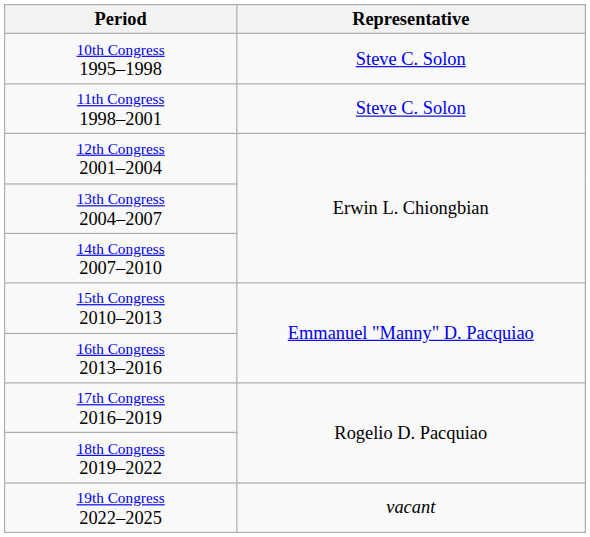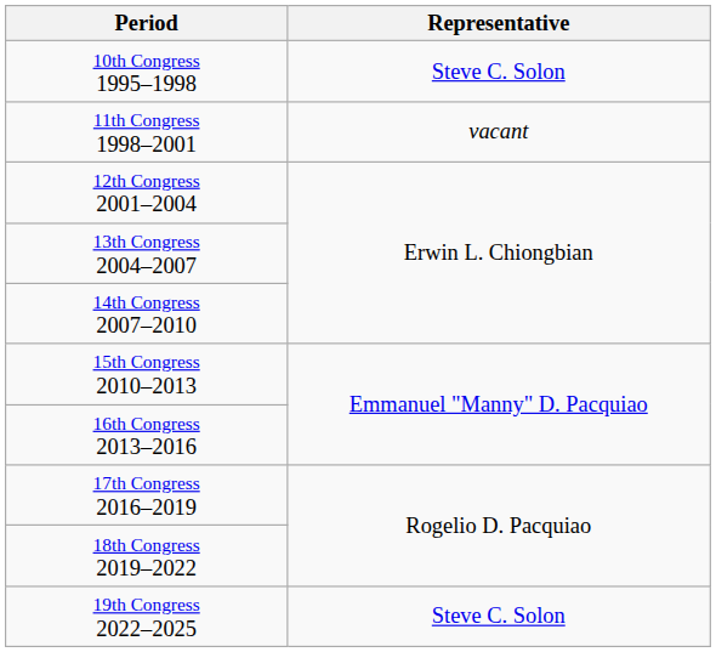11th Congress 1998–2001 | Representative: Steve C. Solon -> vacant
19th Congress 2022–2025 | Representative: vacant -> Steve C. Solon
